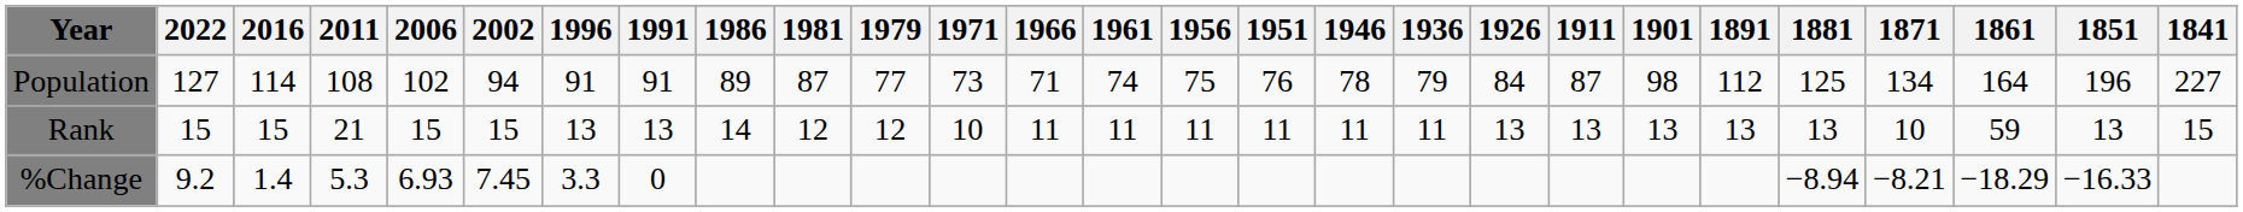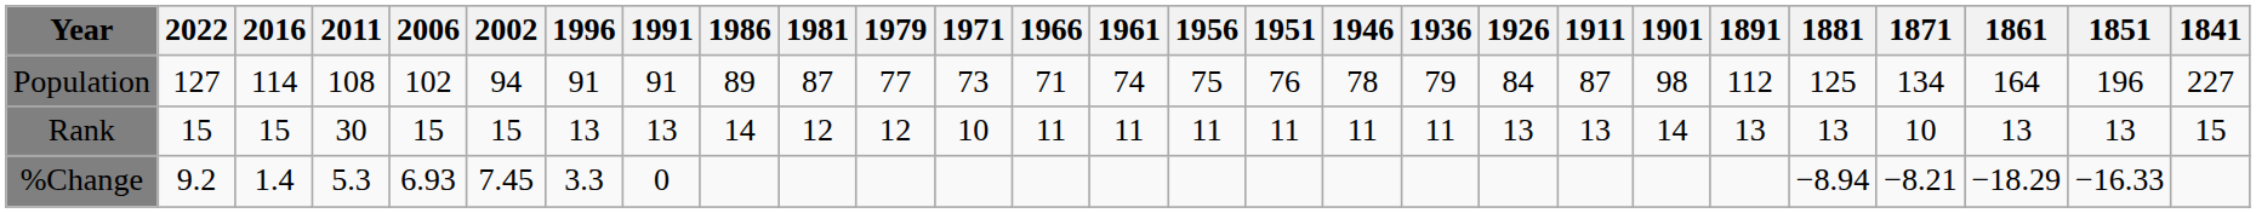Rank | 2011: 21 -> 30
Rank | 1901: 13 -> 14
Rank | 1861: 59 -> 13
